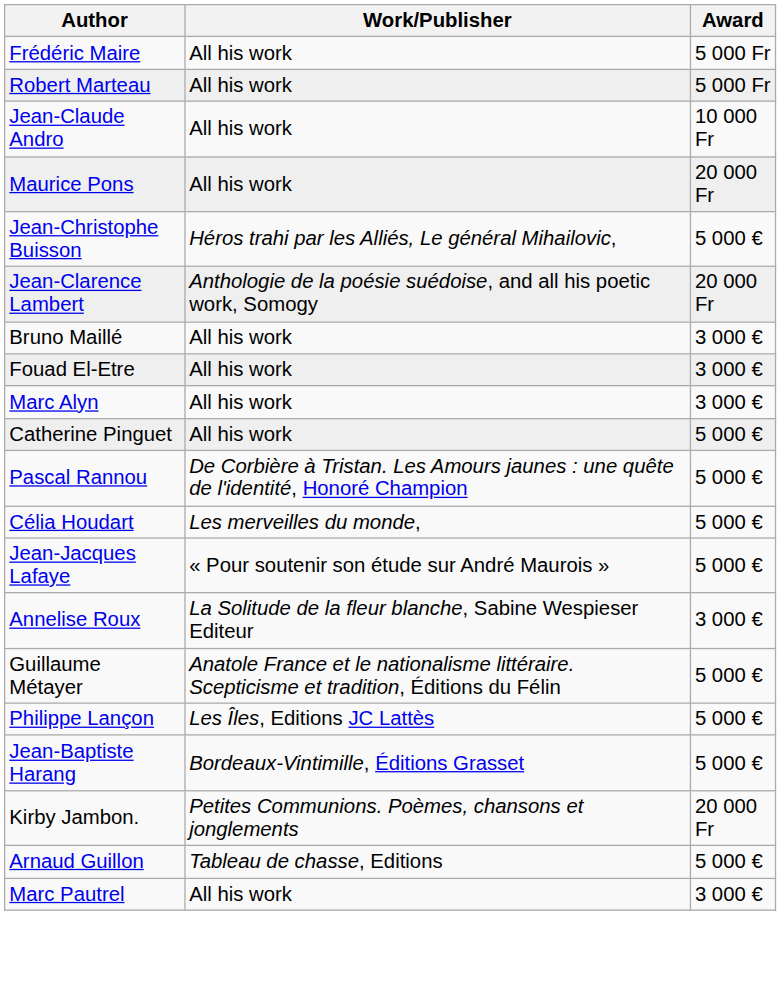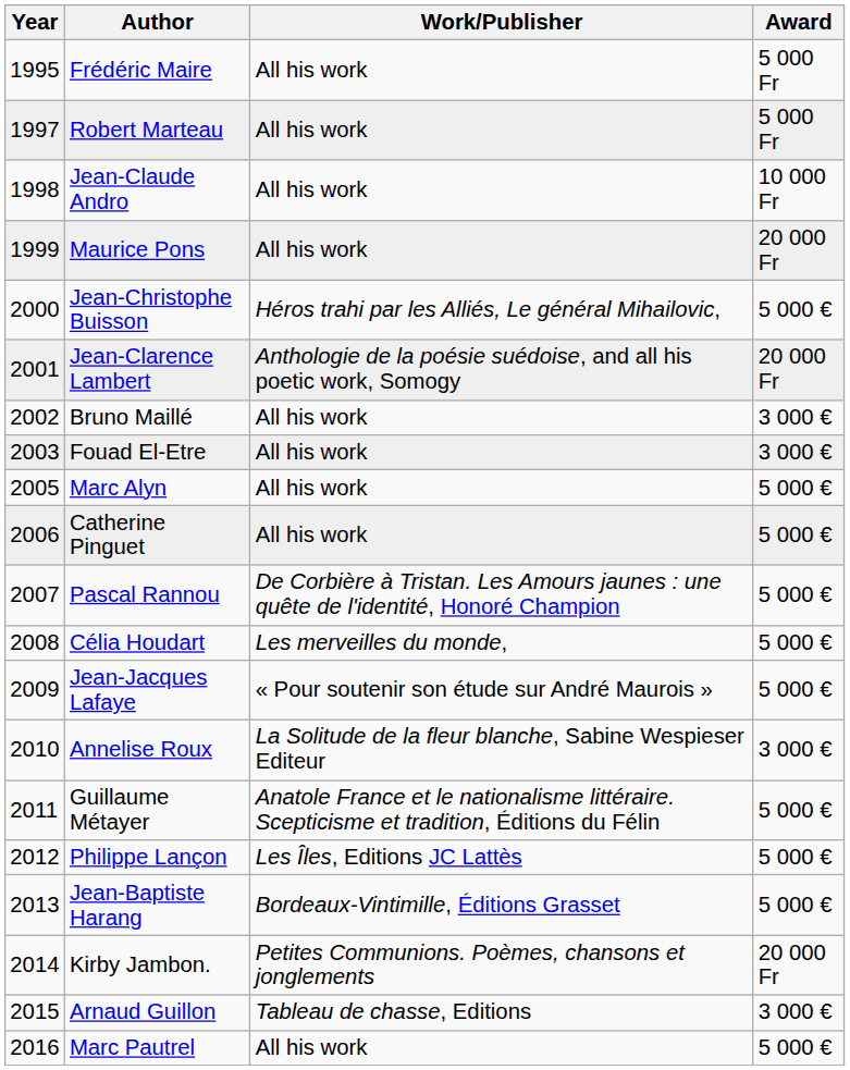+ column: Year | 1995 | 1997 | 1998 | 1999 | 2000 | 2001 | 2002 | 2003 | 2005 | 2006 | 2007 | 2008 | 2009 | 2010 | 2011 | 2012 | 2013 | 2014 | 2015 | 2016
Marc Alyn | Award: 3 000 € -> 5 000 €
Arnaud Guillon | Award: 5 000 € -> 3 000 €
Marc Pautrel | Award: 3 000 € -> 5 000 €
